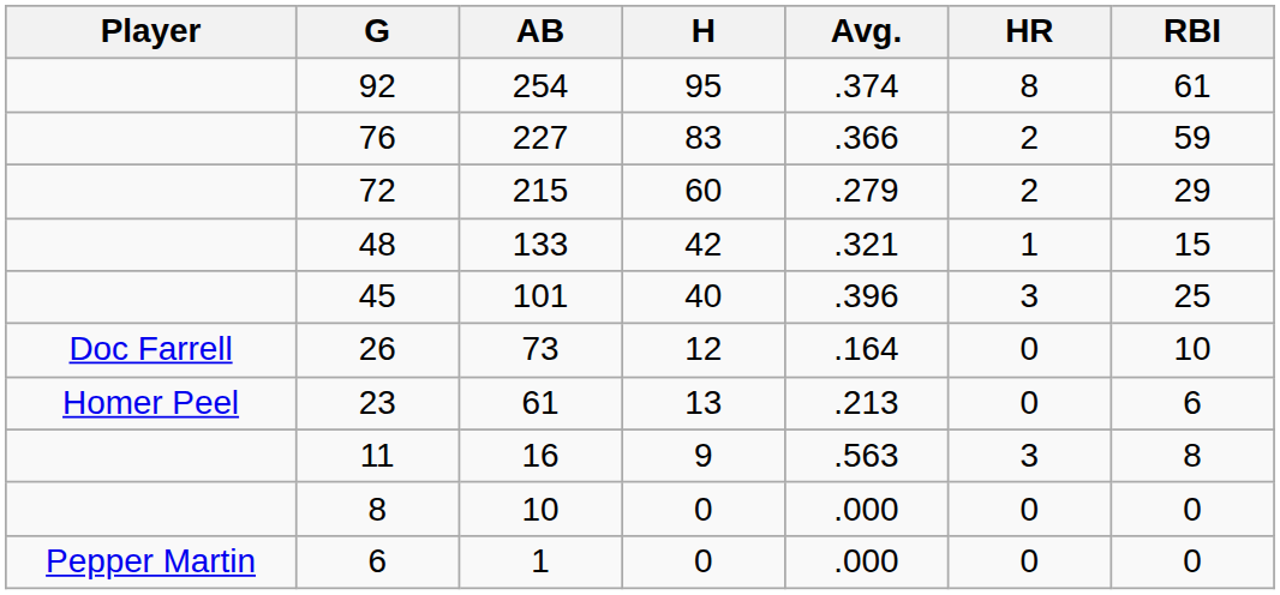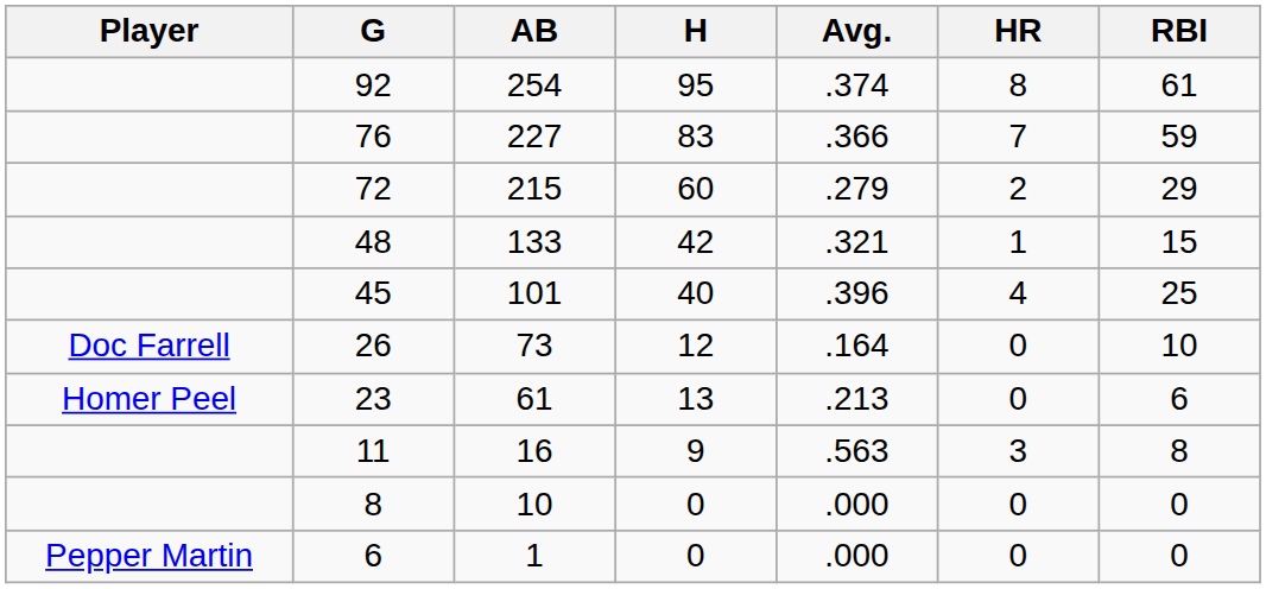76 | HR: 2 -> 7
45 | HR: 3 -> 4
